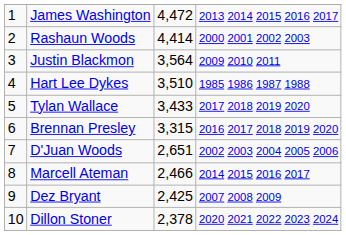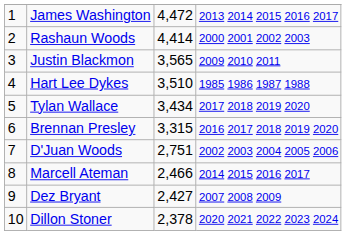Justin Blackmon | column 3: 3,564 -> 3,565
Tylan Wallace | column 3: 3,433 -> 3,434
D'Juan Woods | column 3: 2,651 -> 2,751
Dez Bryant | column 3: 2,425 -> 2,427
